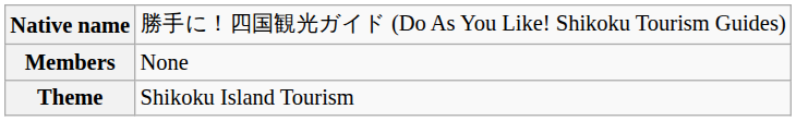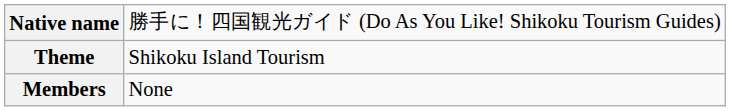rows swapped: Theme <-> Members
